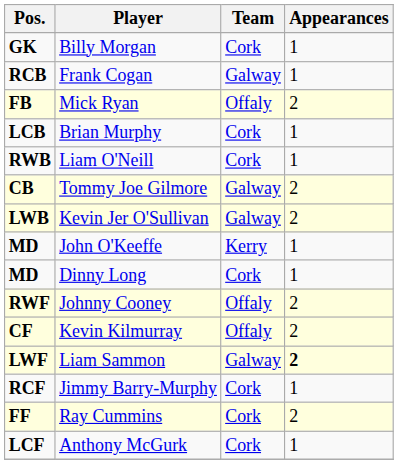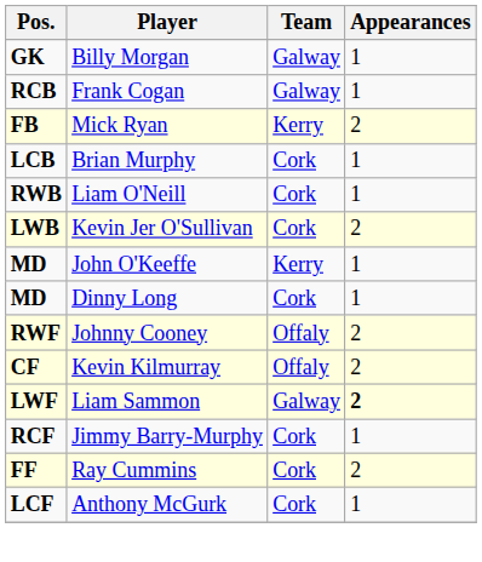Billy Morgan | Team: Cork -> Galway
Mick Ryan | Team: Offaly -> Kerry
- row: CB | Tommy Joe Gilmore | Galway | 2
Kevin Jer O'Sullivan | Team: Galway -> Cork
